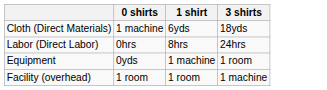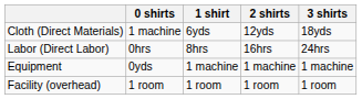+ column: 2 shirts | 12yds | 16hrs | 1 machine | 1 room
Equipment | 3 shirts: 1 room -> 1 machine
Facility (overhead) | 3 shirts: 1 machine -> 1 room
